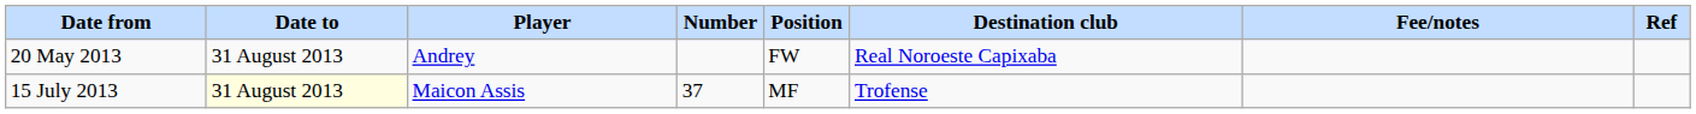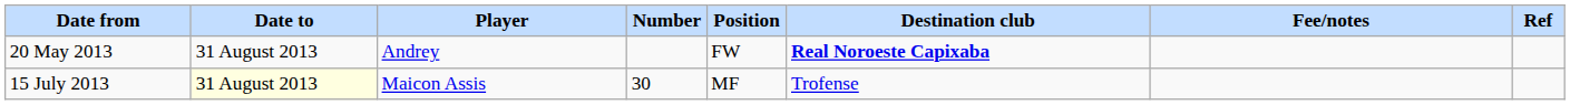20 May 2013 | Destination club: normal -> bold
15 July 2013 | Number: 37 -> 30
